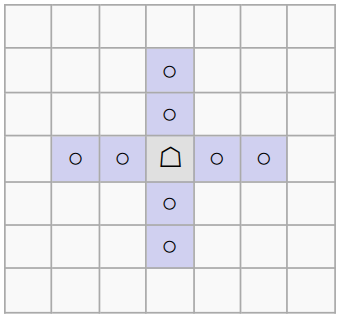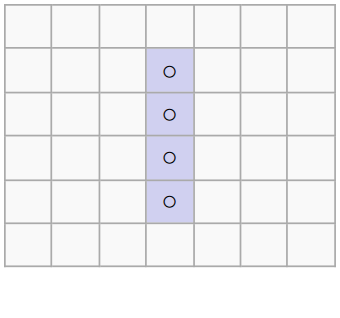- row: ○ | ○ | ☖ | ○ | ○
